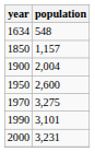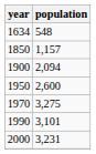1900 | population: 2,004 -> 2,094
